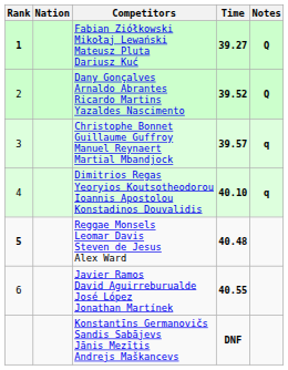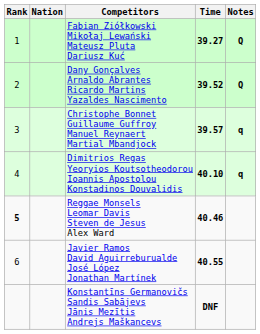Fabian Ziółkowski Mikołaj Lewański Mateusz Pluta Dariusz Kuć | Rank: bold -> normal
Reggae Monsels Leomar Davis Steven de Jesus Alex Ward | Time: 40.48 -> 40.46
